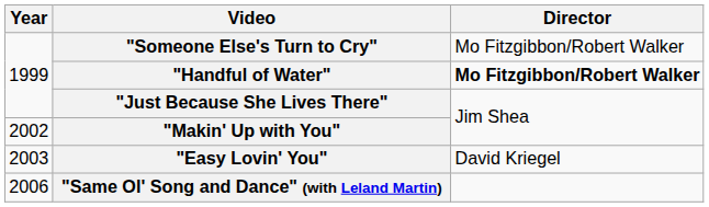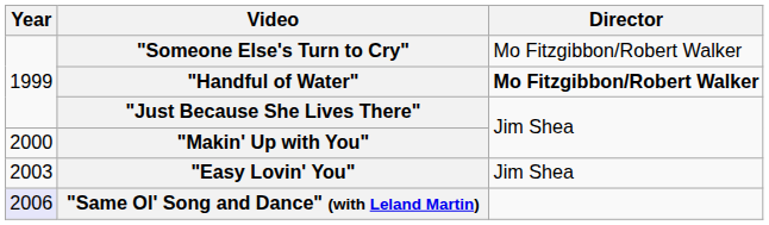"Makin' Up with You" | Year: 2002 -> 2000
"Easy Lovin' You" | Director: David Kriegel -> Jim Shea
"Same Ol' Song and Dance" (with Leland Martin) | Year: no background -> lavender background
